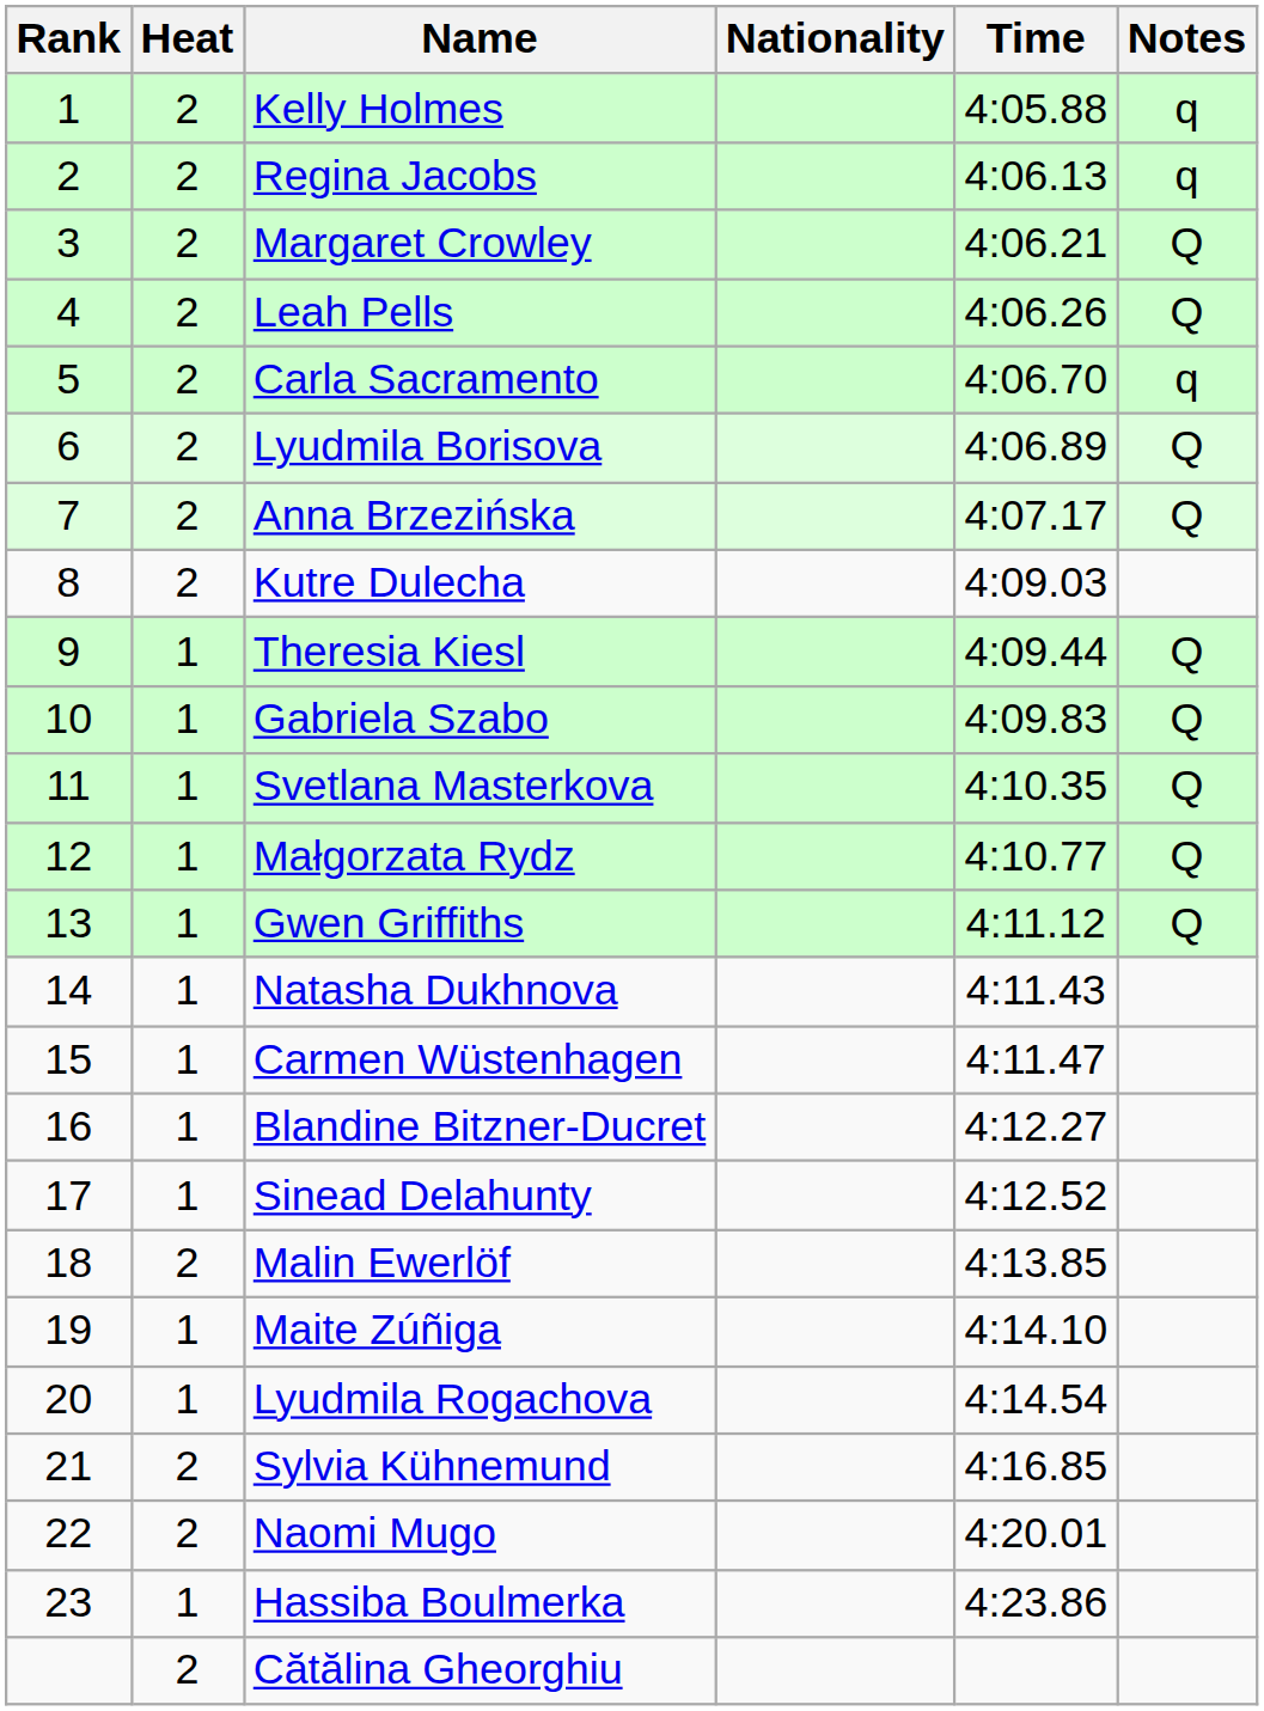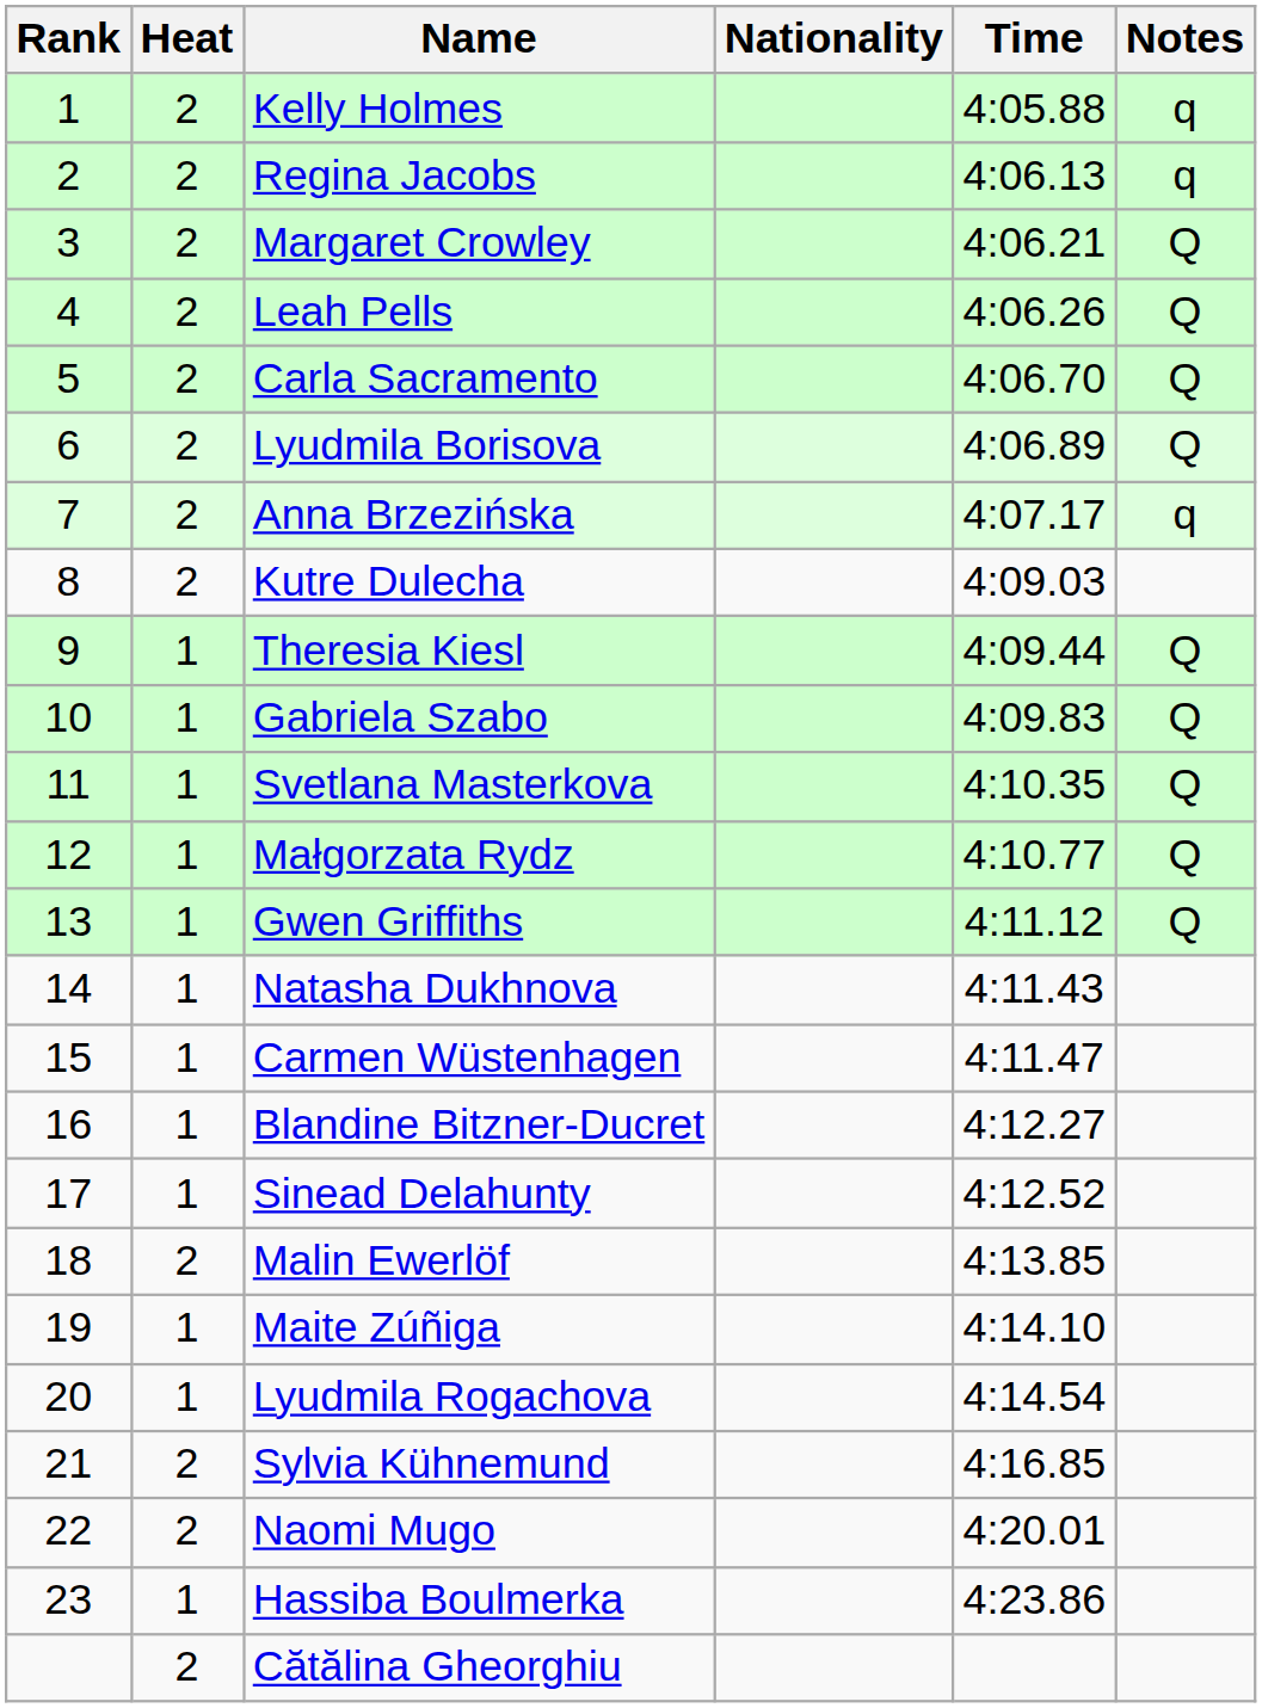Carla Sacramento | Notes: q -> Q
Anna Brzezińska | Notes: Q -> q
